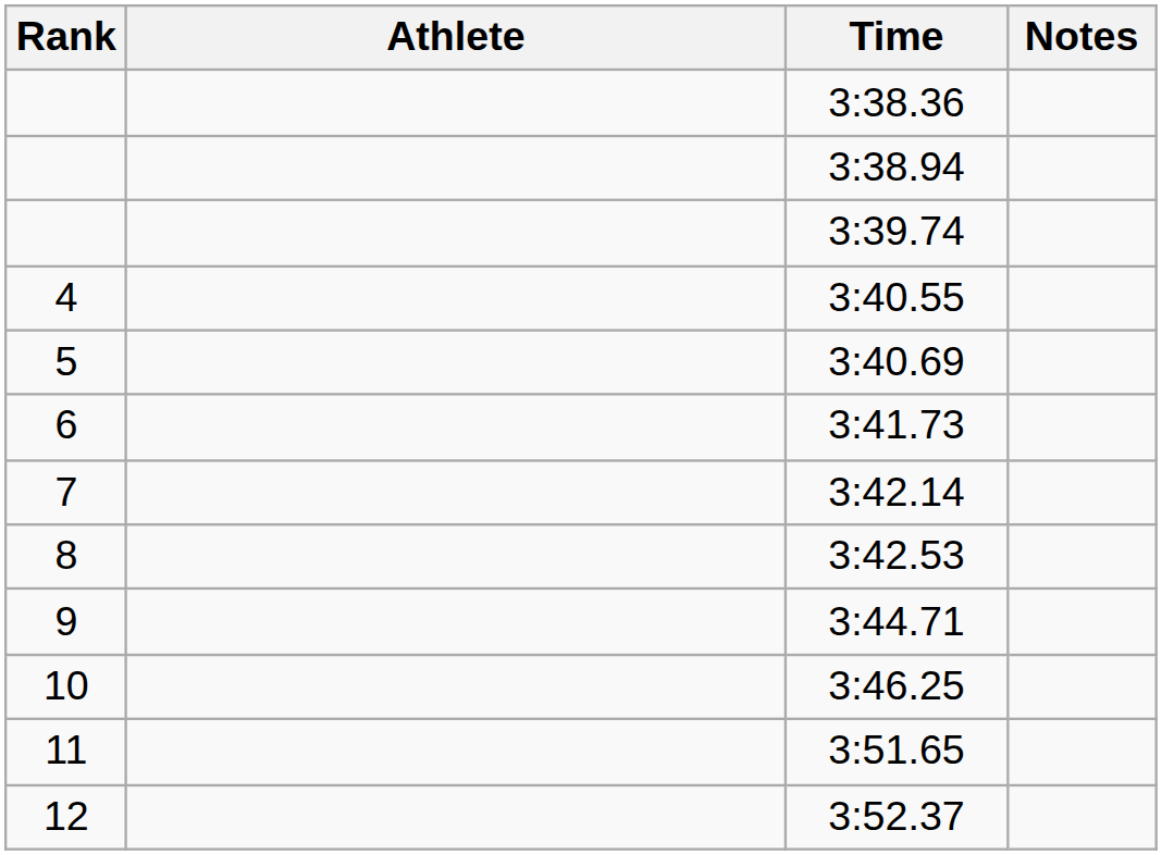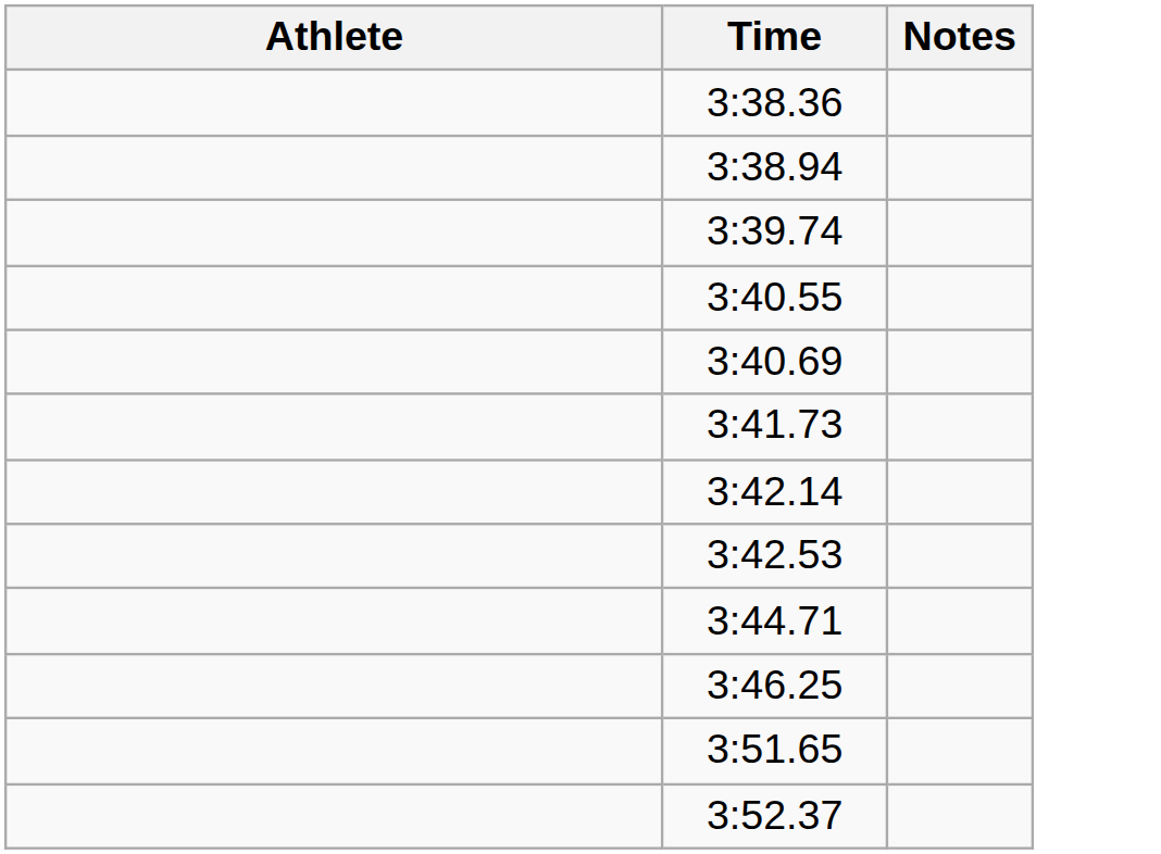- column: Rank | 4 | 5 | 6 | 7 | 8 | 9 | 10 | 11 | 12
